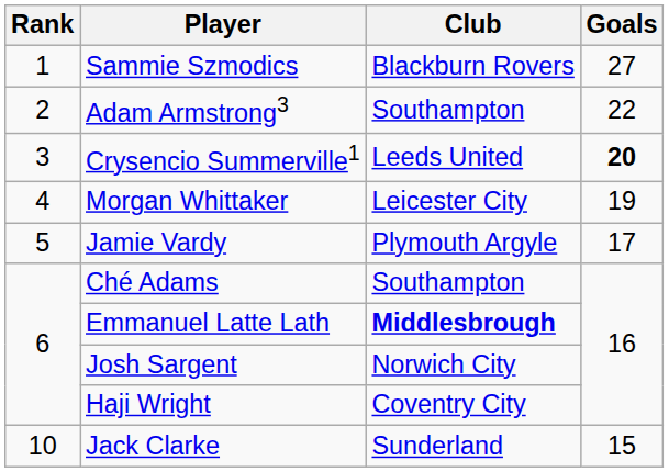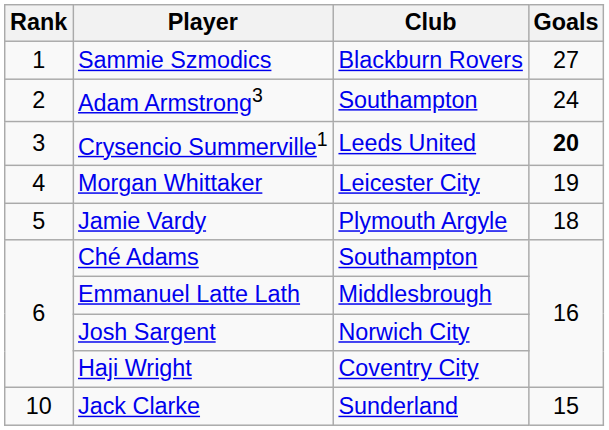Adam Armstrong3 | Goals: 22 -> 24
Jamie Vardy | Goals: 17 -> 18
Emmanuel Latte Lath | Club: bold -> normal
